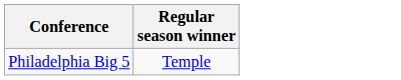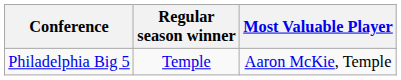+ column: Most Valuable Player | Aaron McKie, Temple
